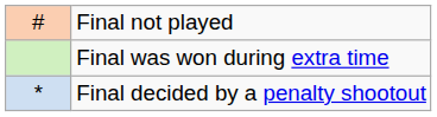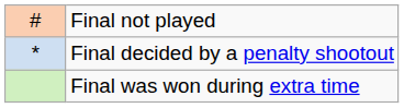rows swapped: Final was won during extra time <-> Final decided by a penalty shootout
